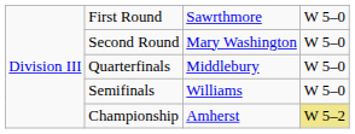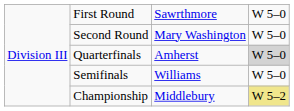Quarterfinals | column 3: Middlebury -> Amherst
Quarterfinals | column 4: no background -> lightgrey background
Championship | column 3: Amherst -> Middlebury
